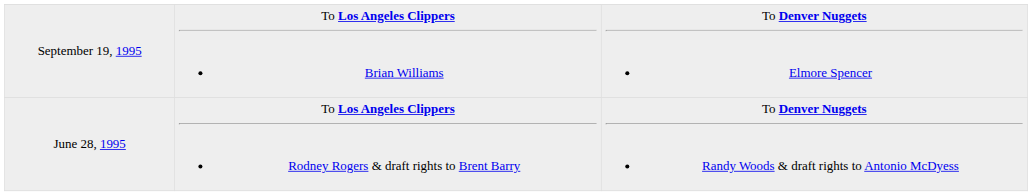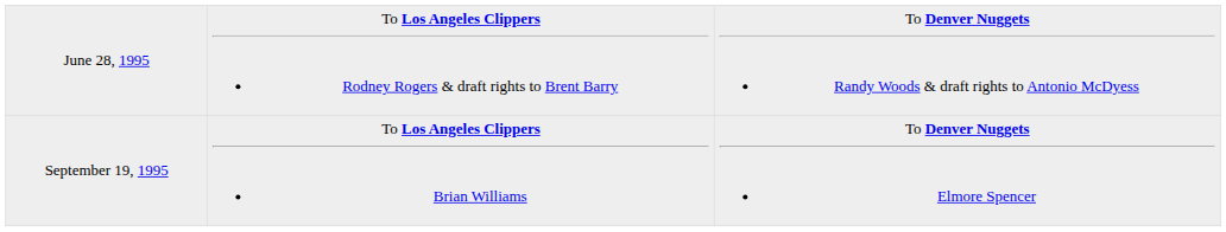rows swapped: June 28, 1995 <-> September 19, 1995
